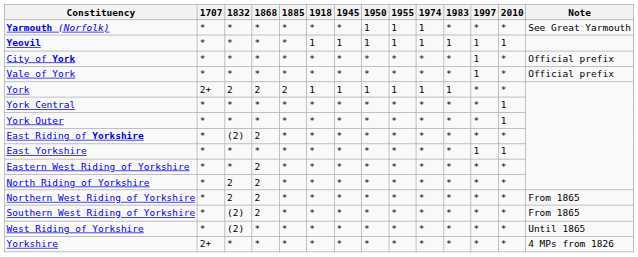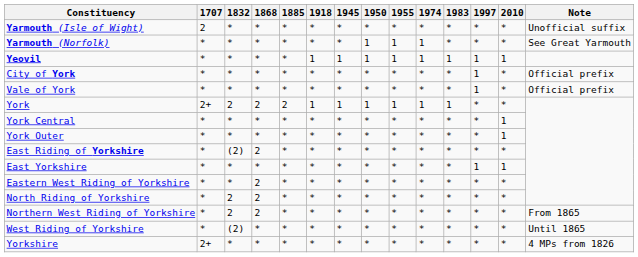+ row: Yarmouth (Isle of Wight) | 2 | * | * | * | * | * | * | * | * | * | * | * | Unofficial suffix
- row: Southern West Riding of Yorkshire | * | (2) | 2 | * | * | * | * | * | * | * | * | * | From 1865
